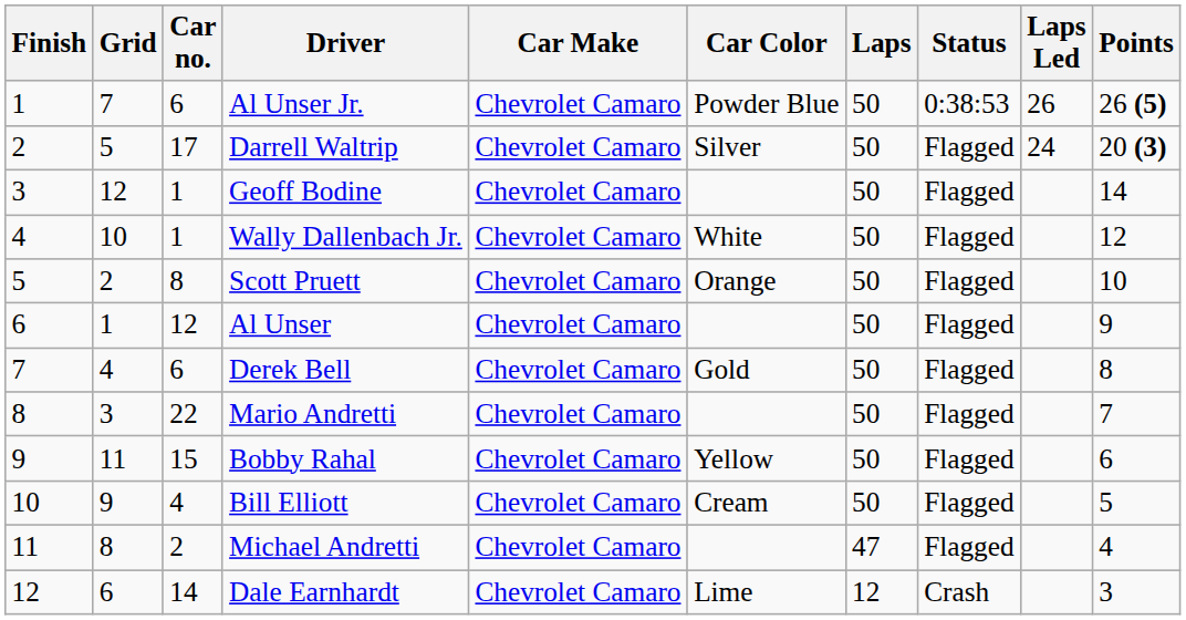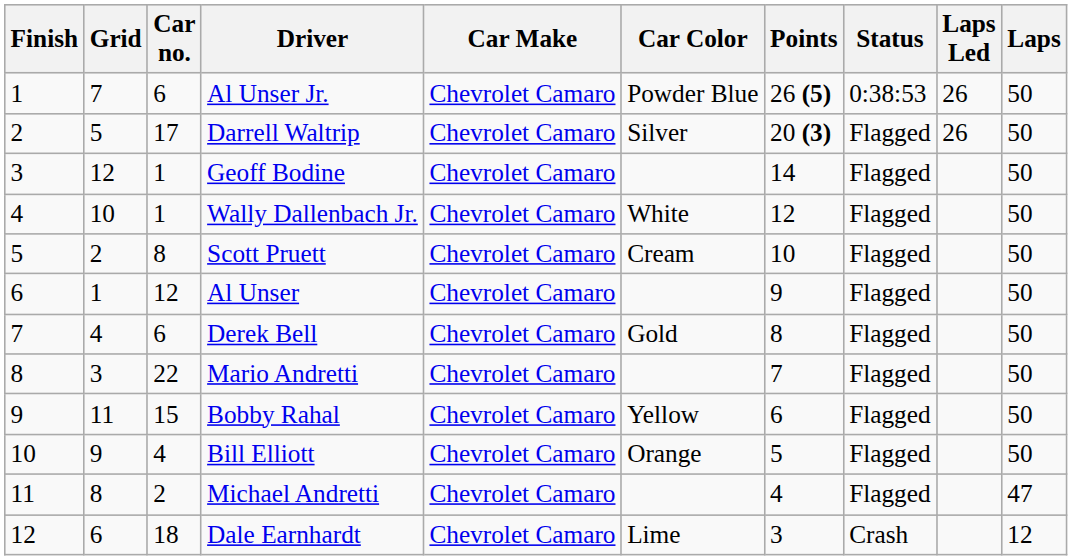columns swapped: Laps <-> Points
Darrell Waltrip | Laps Led: 24 -> 26
Scott Pruett | Car Color: Orange -> Cream
Bill Elliott | Car Color: Cream -> Orange
Dale Earnhardt | Car no.: 14 -> 18
